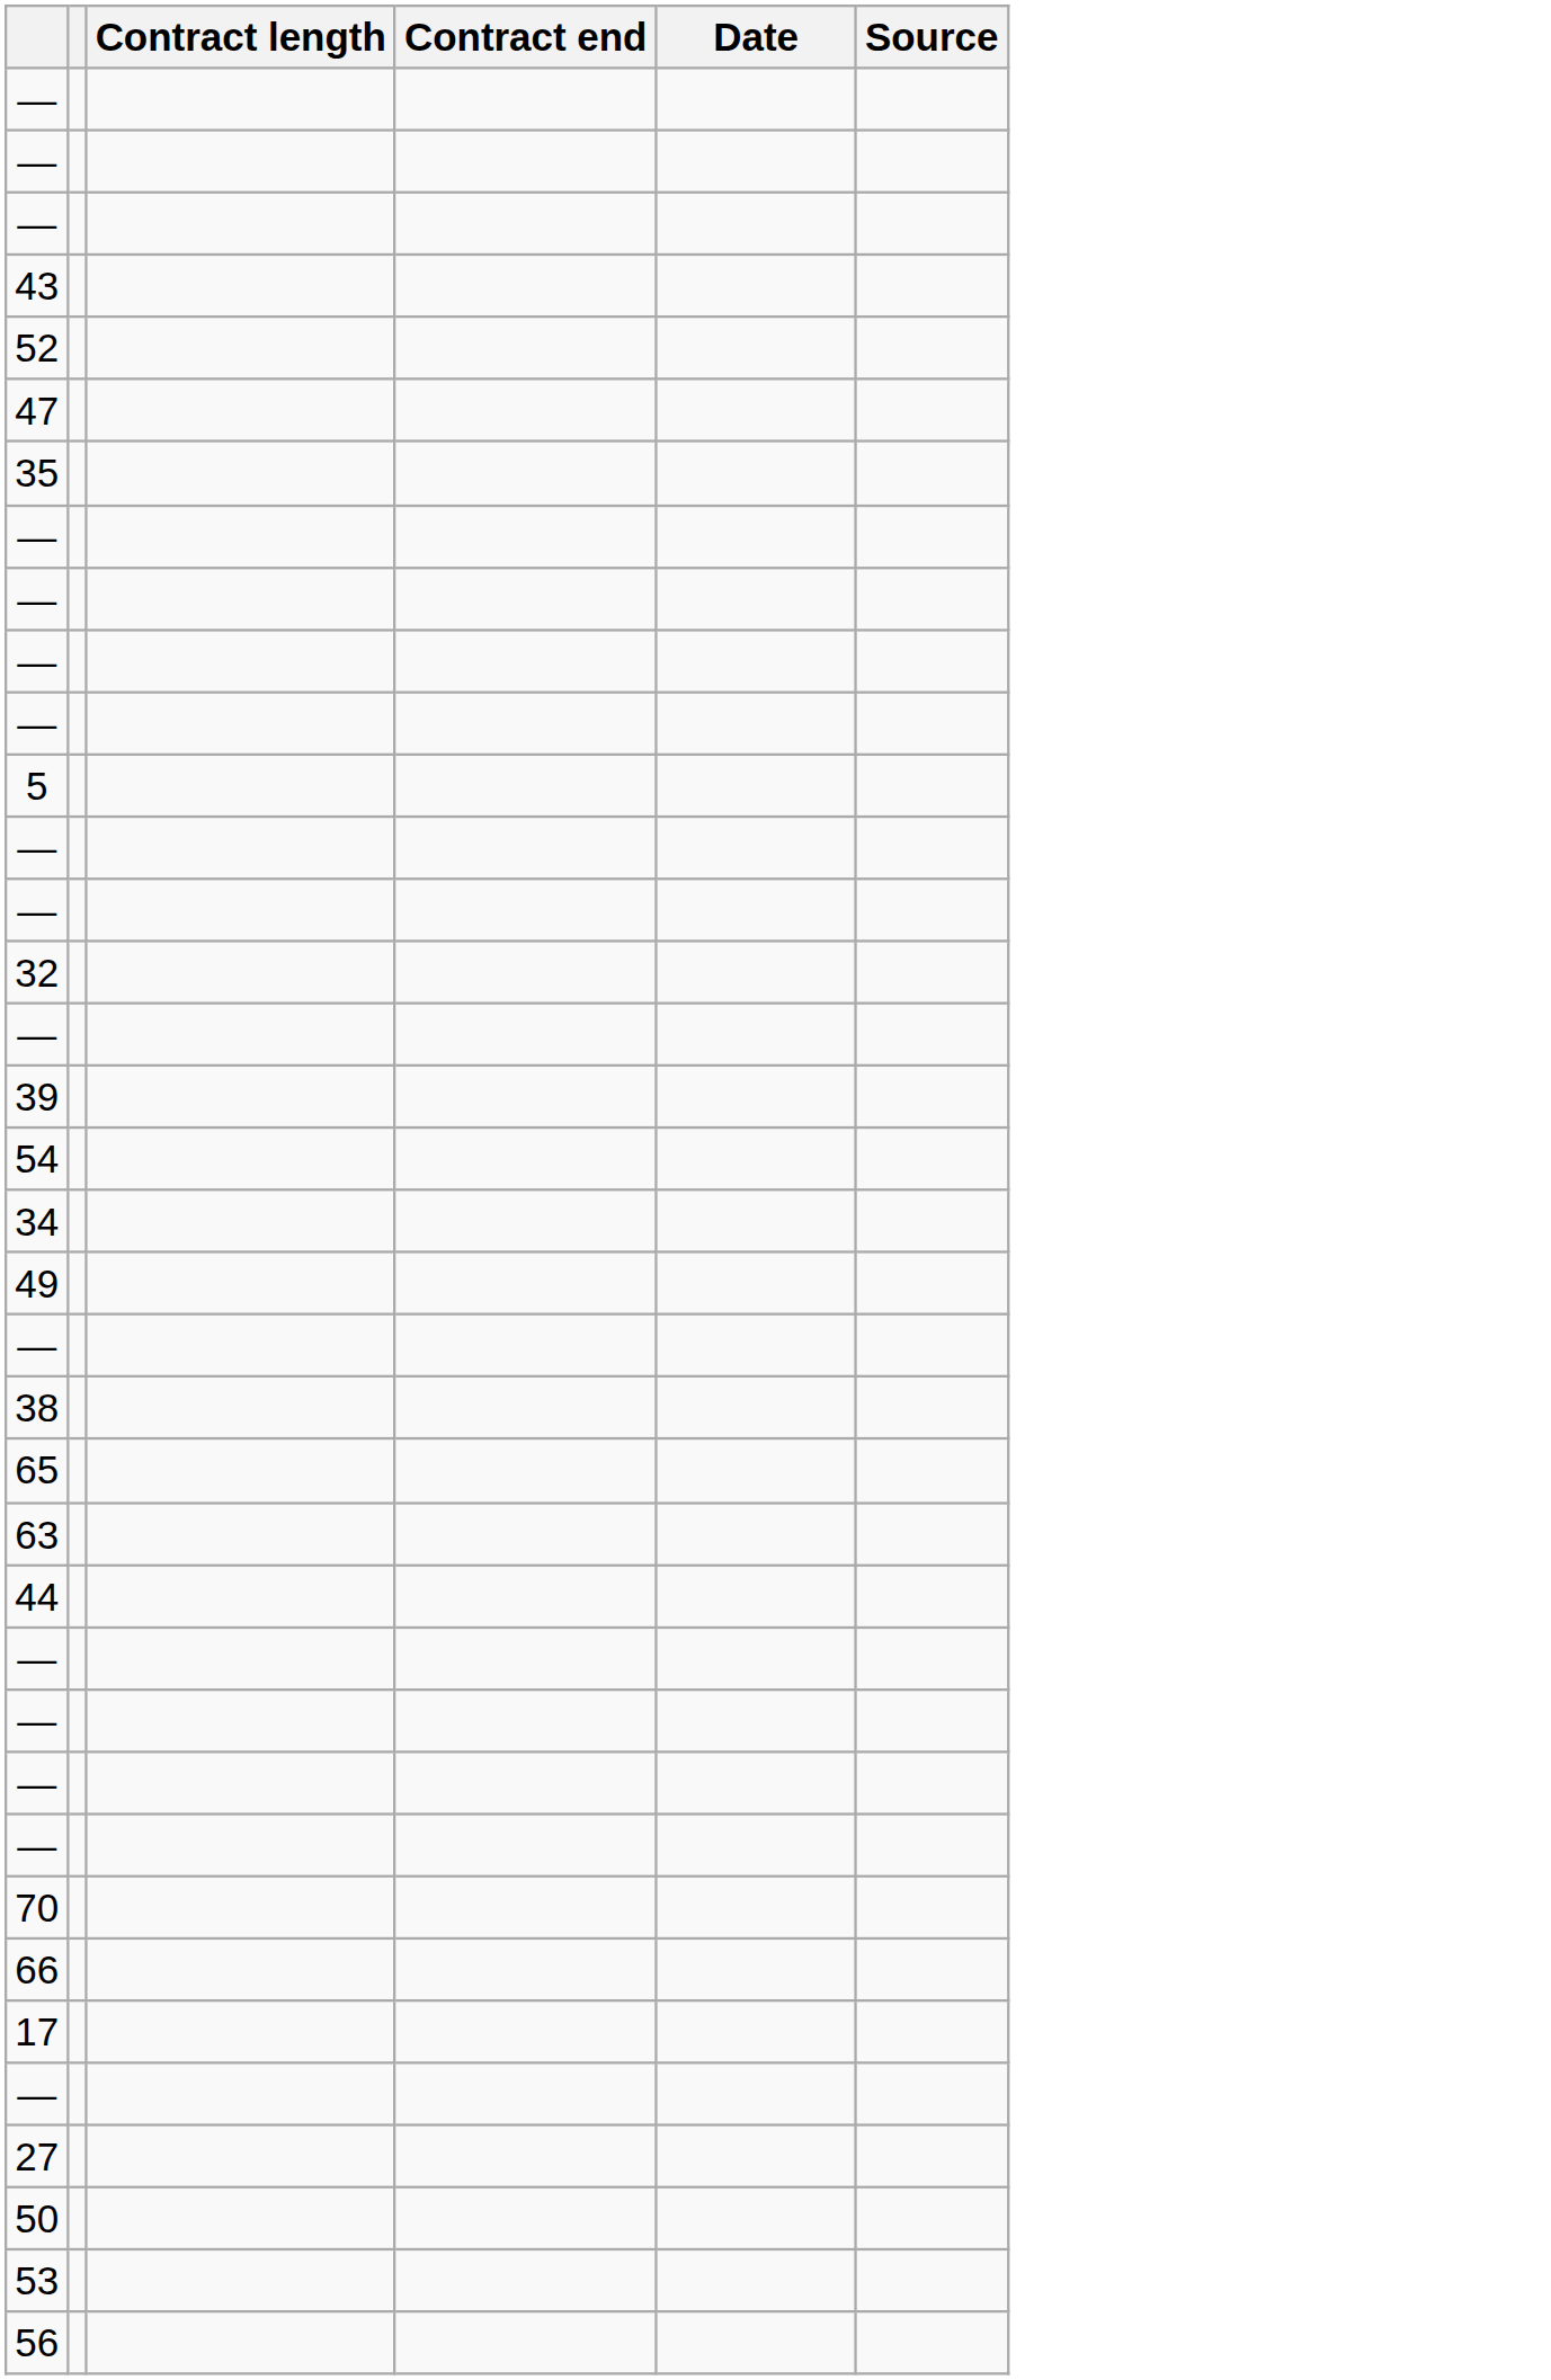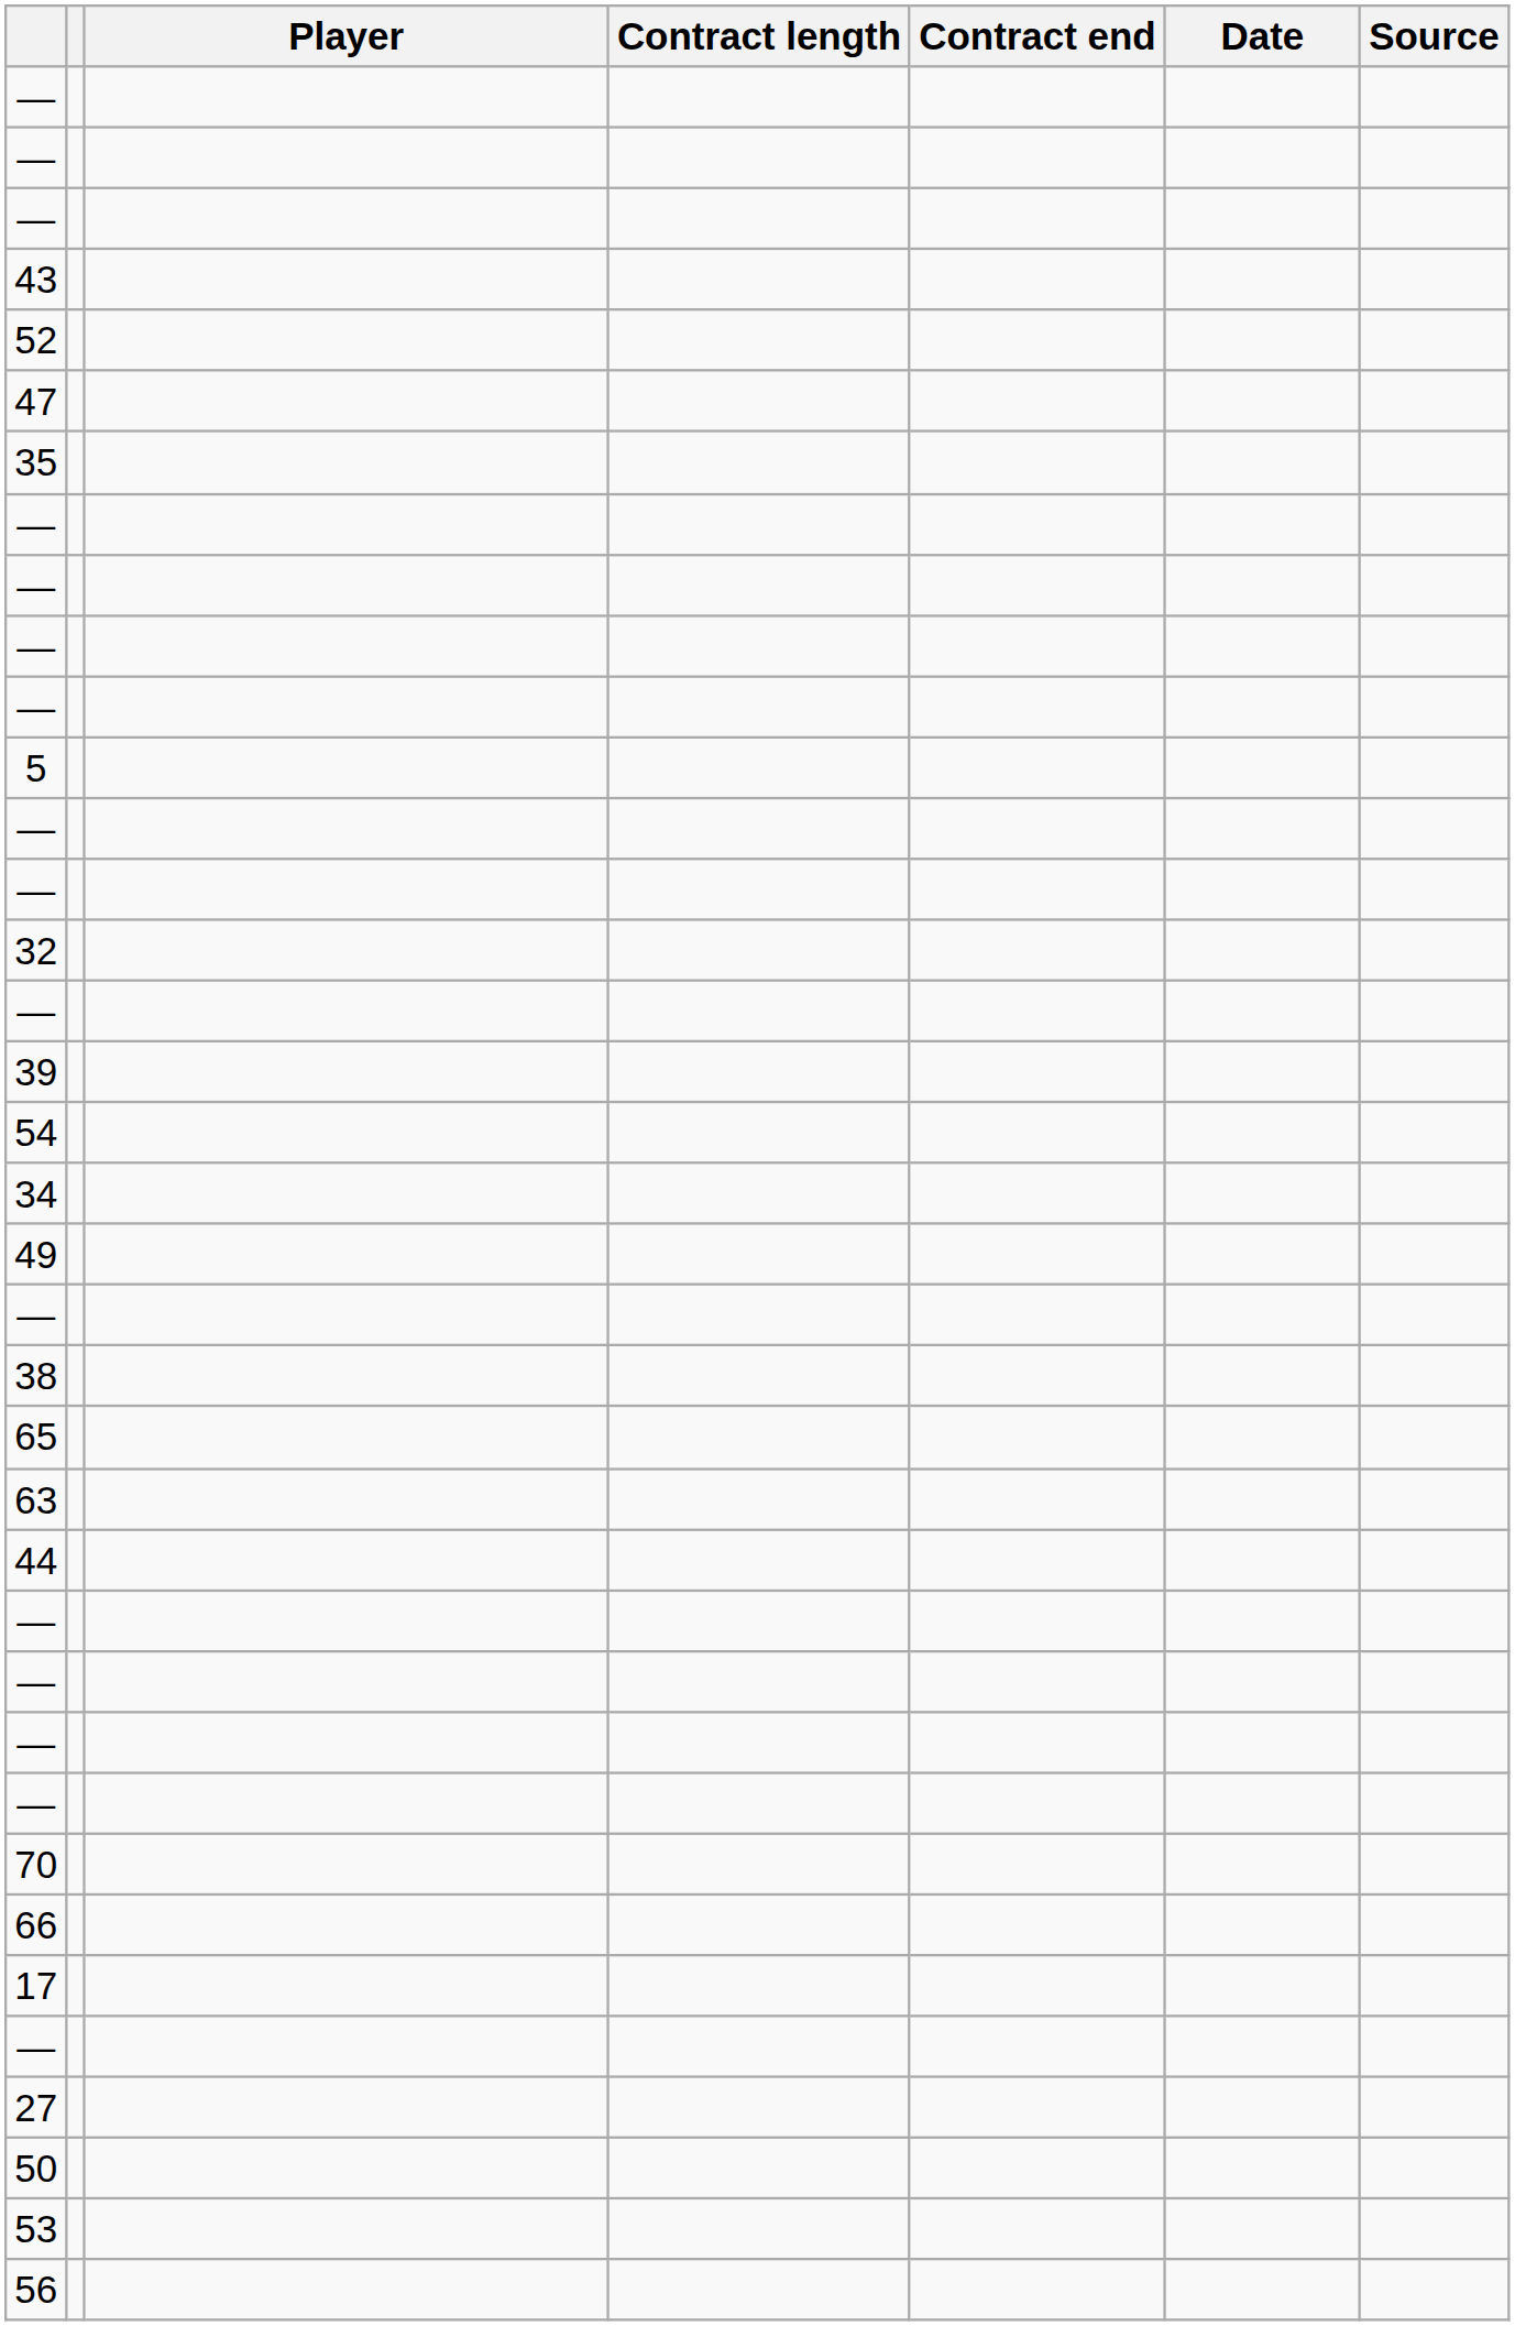+ column: Player
